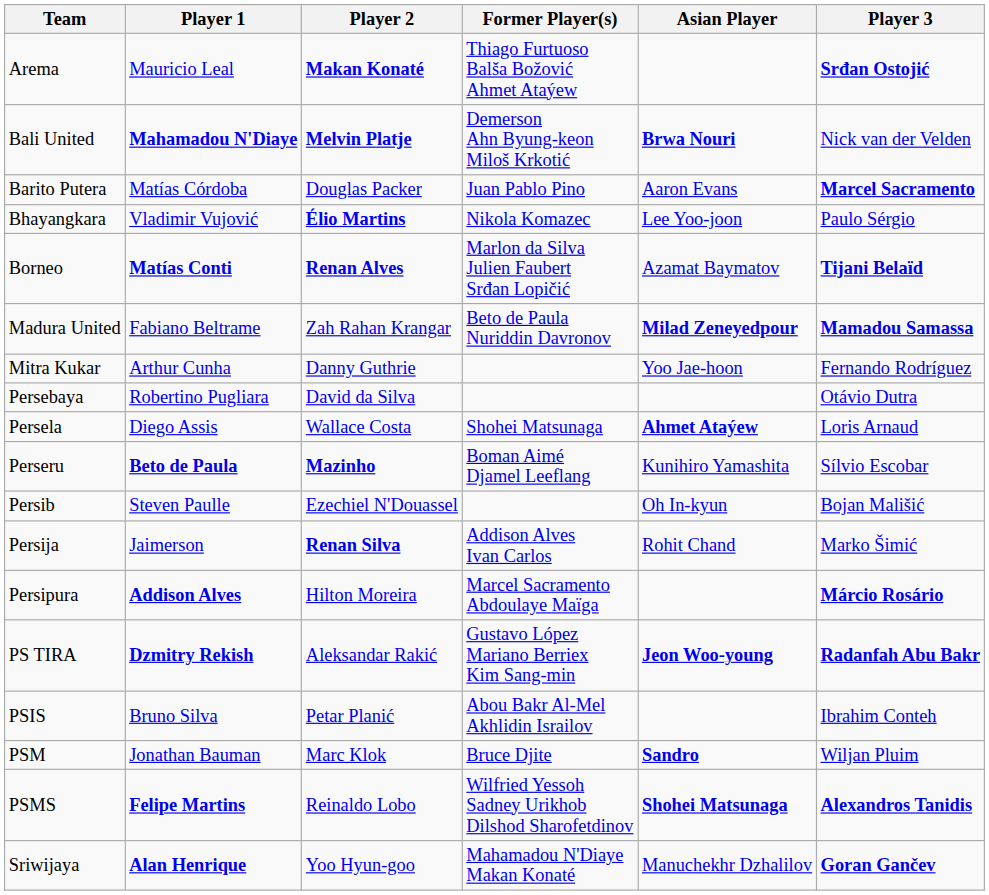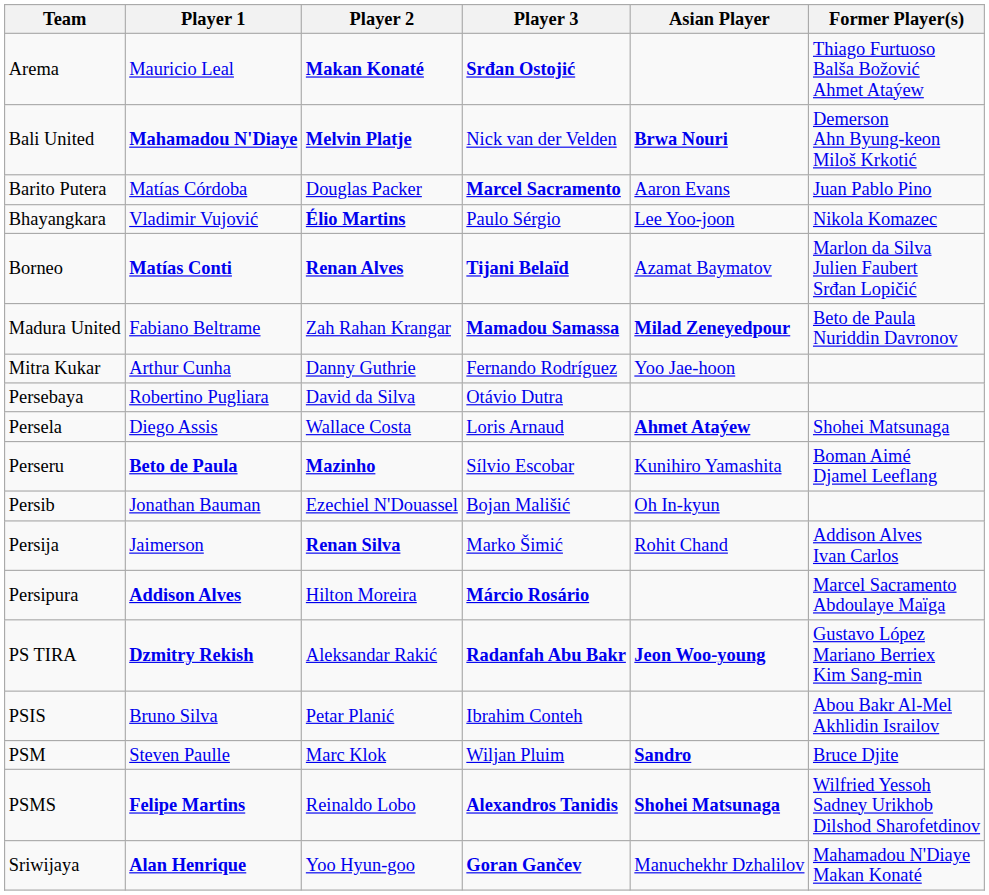columns swapped: Player 3 <-> Former Player(s)
Persib | Player 1: Steven Paulle -> Jonathan Bauman
PSM | Player 1: Jonathan Bauman -> Steven Paulle
